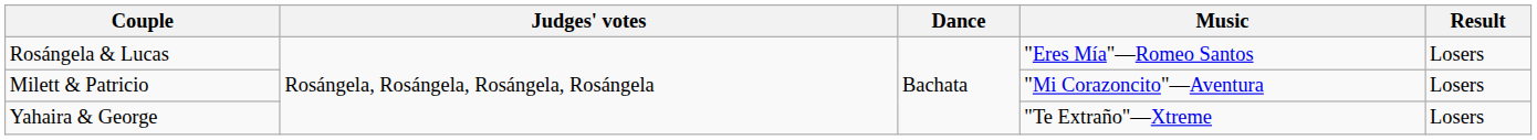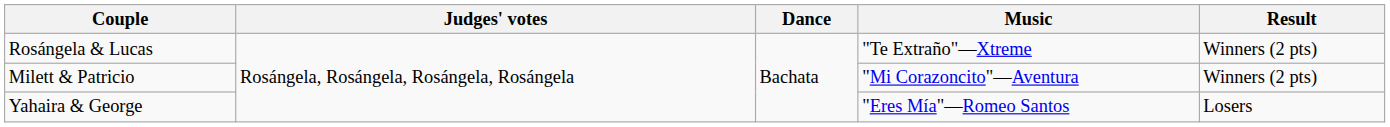Rosángela & Lucas | Music: "Eres Mía"—Romeo Santos -> "Te Extraño"—Xtreme
Rosángela & Lucas | Result: Losers -> Winners (2 pts)
Milett & Patricio | Result: Losers -> Winners (2 pts)
Yahaira & George | Music: "Te Extraño"—Xtreme -> "Eres Mía"—Romeo Santos
